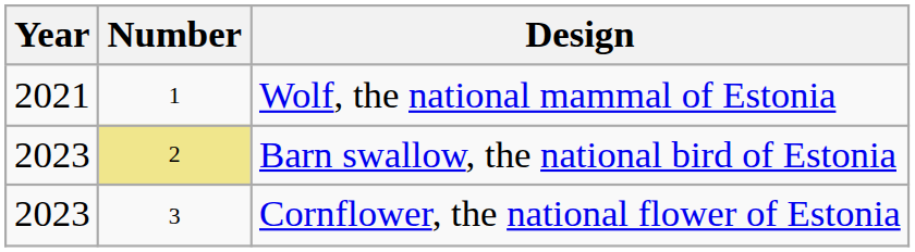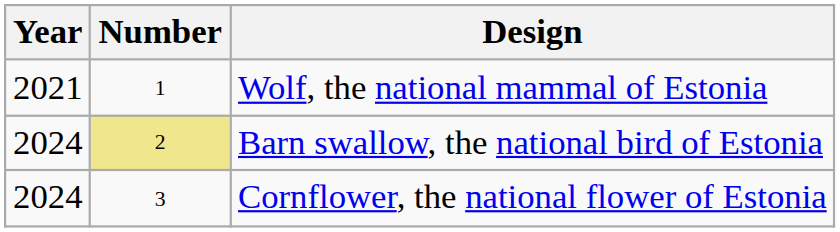Barn swallow, the national bird of Estonia | Year: 2023 -> 2024
Cornflower, the national flower of Estonia | Year: 2023 -> 2024
